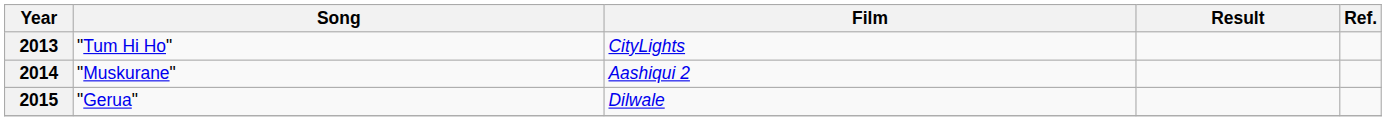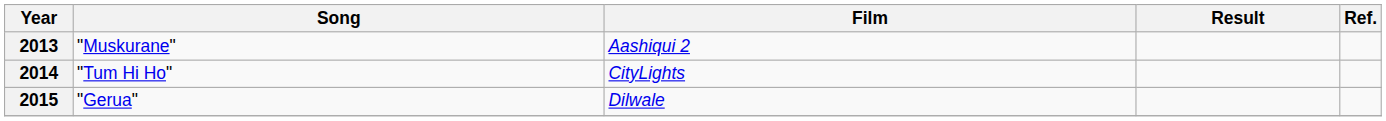2013 | Song: "Tum Hi Ho" -> "Muskurane"
2013 | Film: CityLights -> Aashiqui 2
2014 | Song: "Muskurane" -> "Tum Hi Ho"
2014 | Film: Aashiqui 2 -> CityLights
